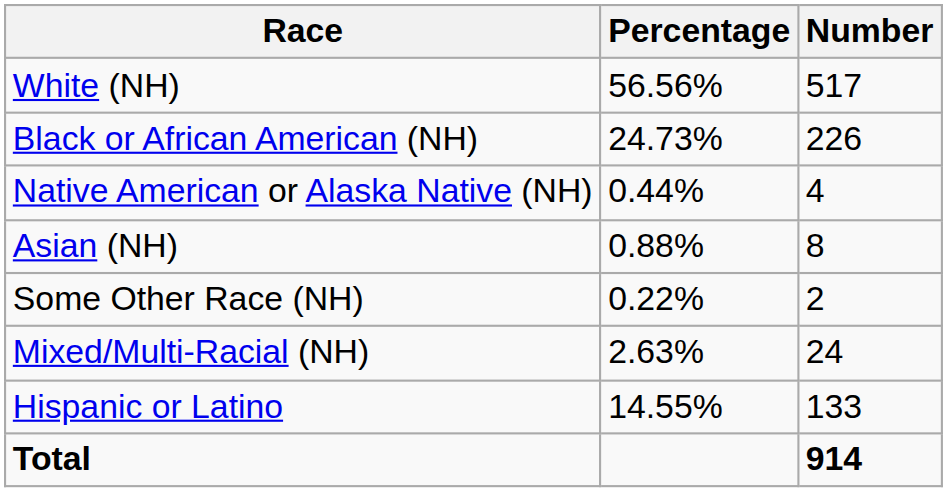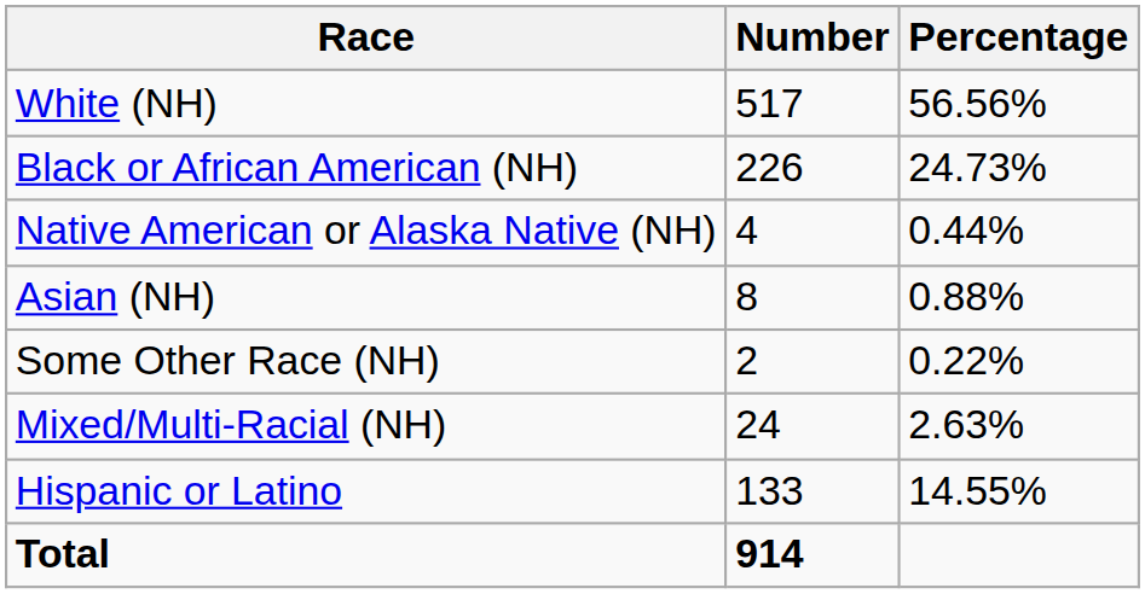columns swapped: Number <-> Percentage
